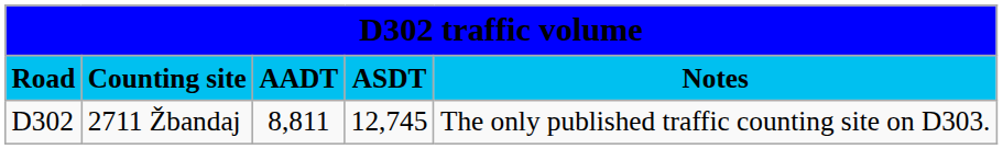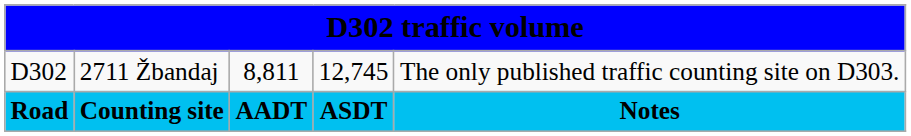rows swapped: Road <-> D302
